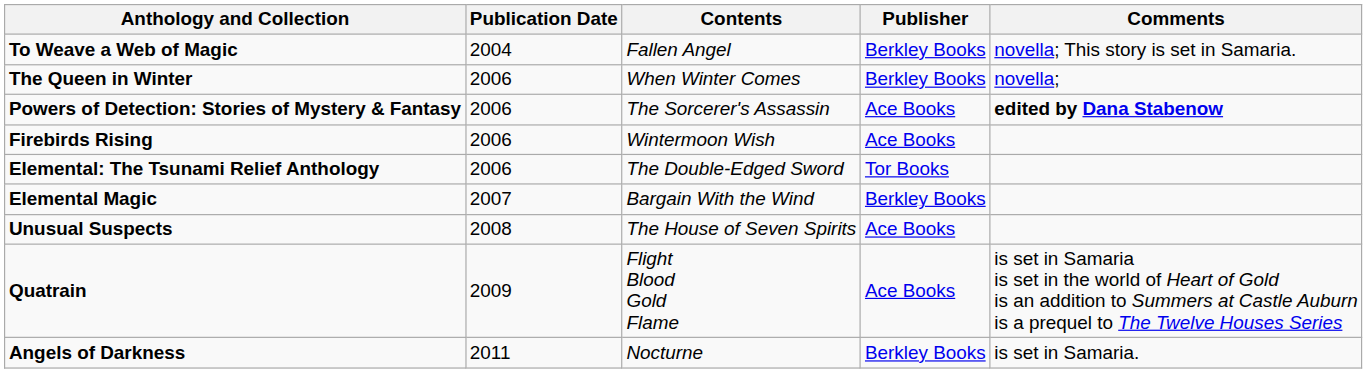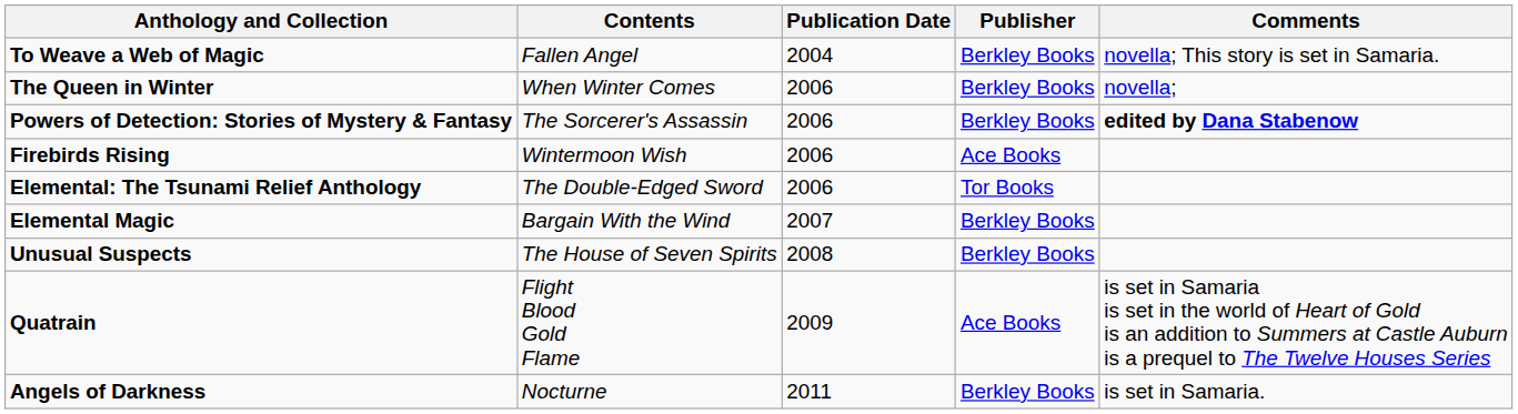columns swapped: Contents <-> Publication Date
Powers of Detection: Stories of Mystery & Fantasy | Publisher: Ace Books -> Berkley Books
Unusual Suspects | Publisher: Ace Books -> Berkley Books
